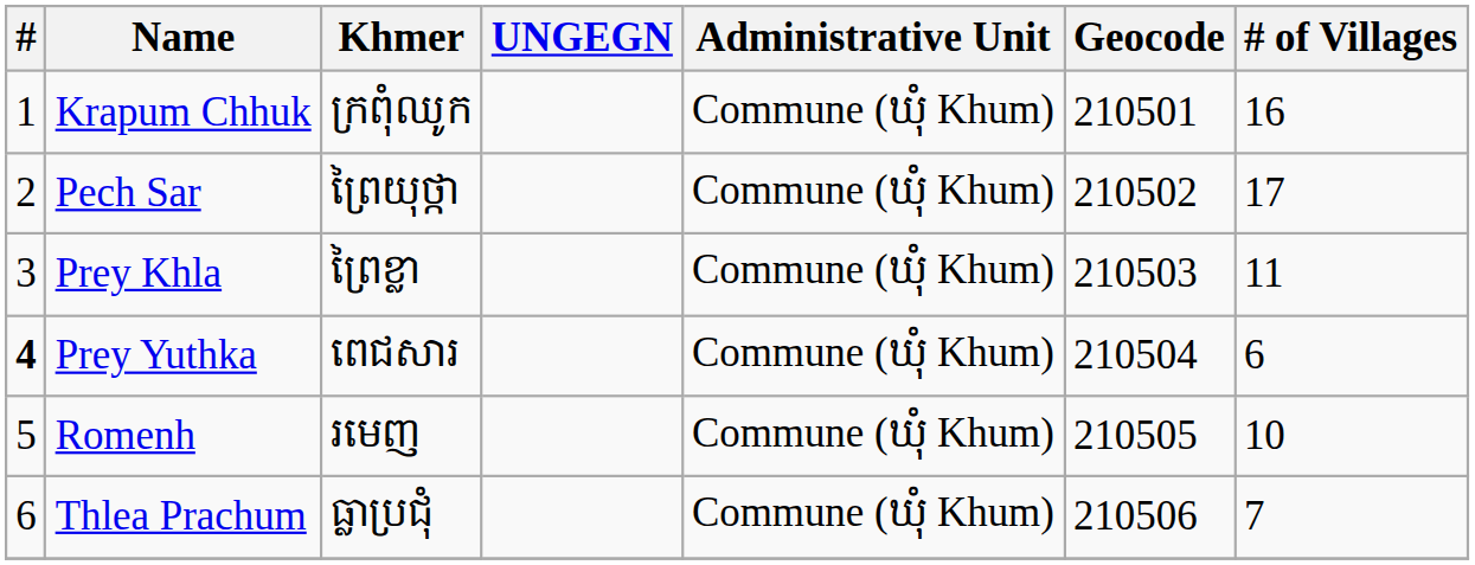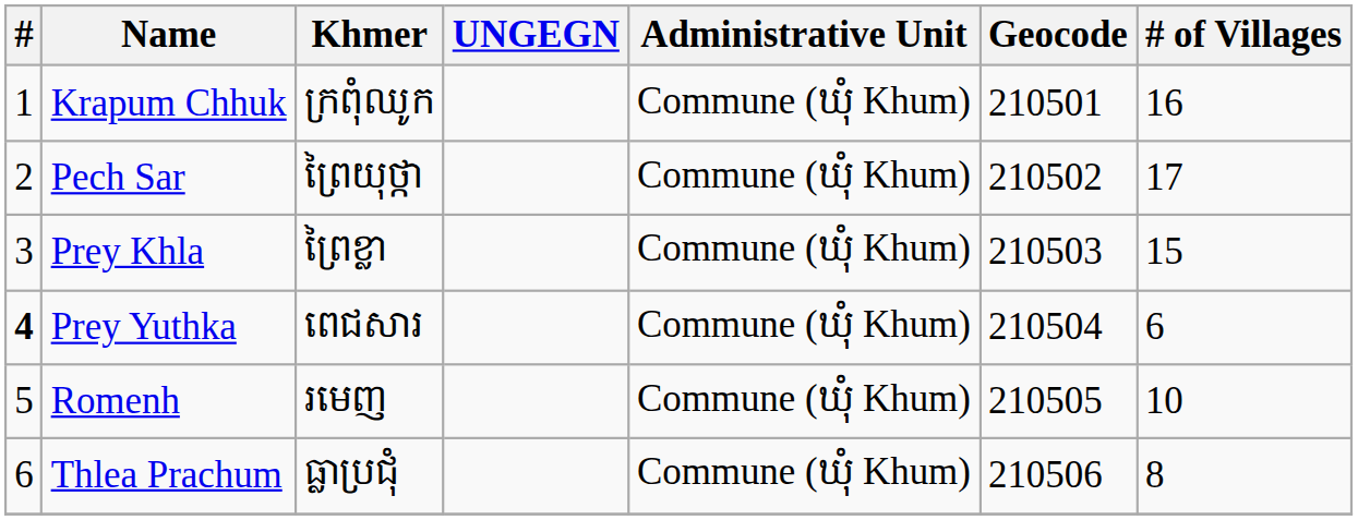Prey Khla | # of Villages: 11 -> 15
Thlea Prachum | # of Villages: 7 -> 8
